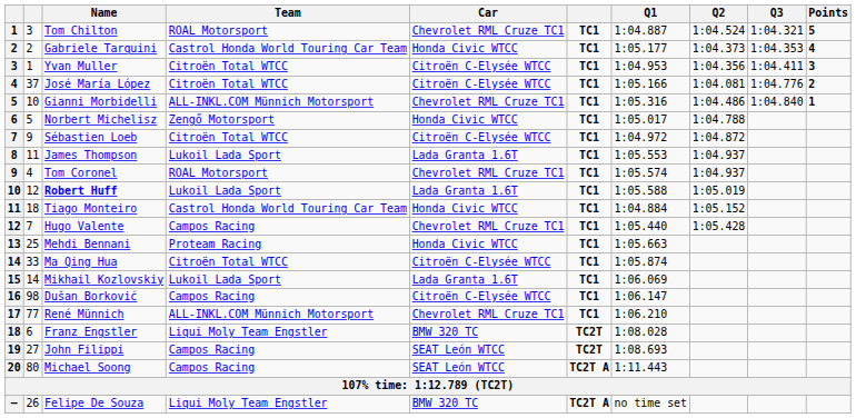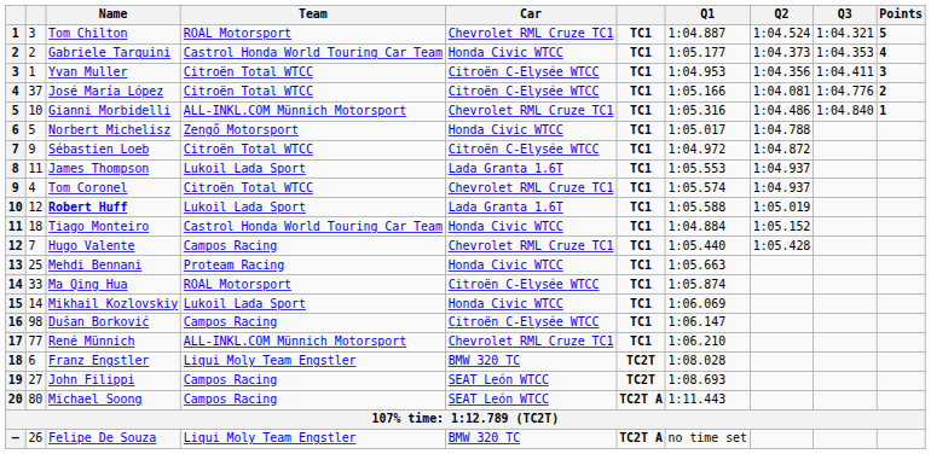Tom Coronel | Team: ROAL Motorsport -> Citroën Total WTCC
Ma Qing Hua | Team: Citroën Total WTCC -> ROAL Motorsport
Mikhail Kozlovskiy | Car: Lada Granta 1.6T -> Honda Civic WTCC
